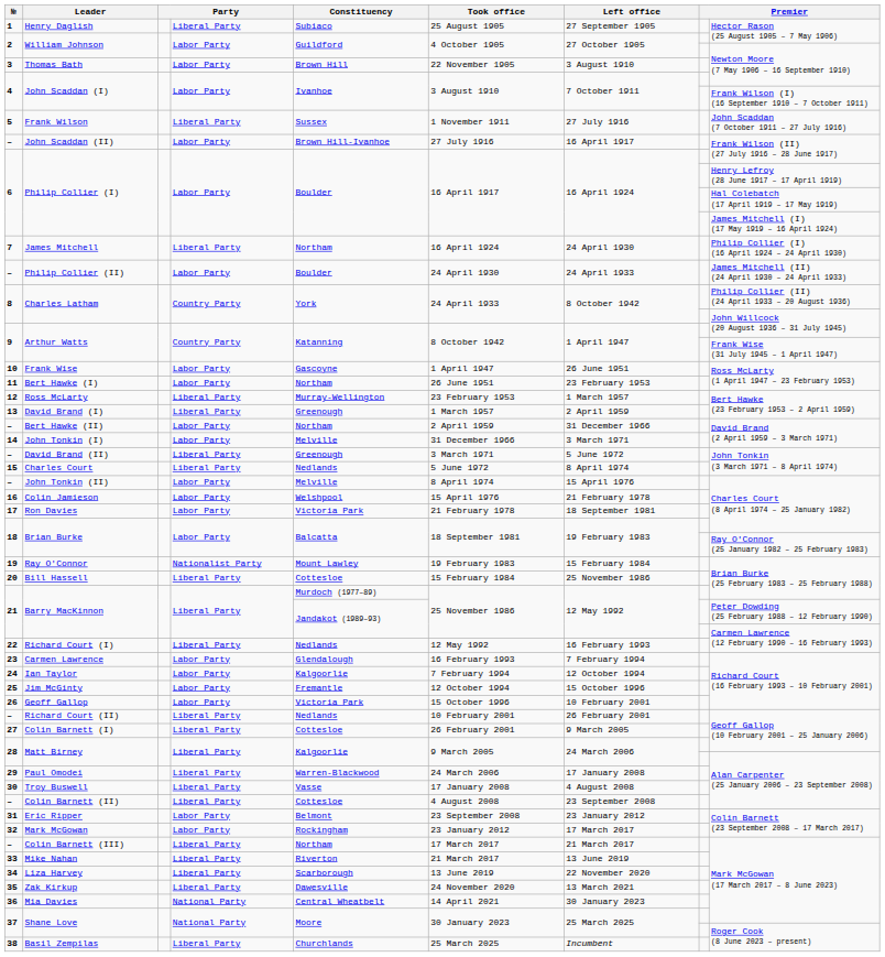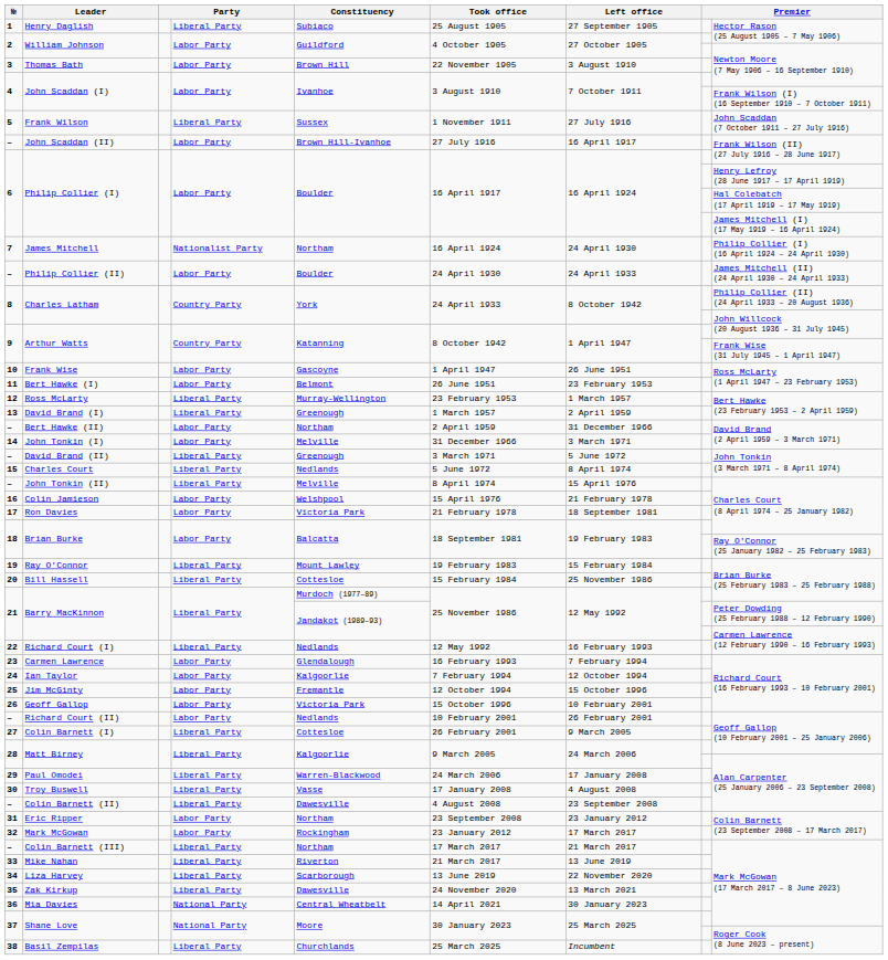James Mitchell | column 4: Liberal Party -> Nationalist Party
Bert Hawke (I) | Constituency: Northam -> Belmont
John Tonkin (II) | column 4: Labor Party -> Liberal Party
Ray O'Connor | column 4: Nationalist Party -> Liberal Party
Richard Court (II) | column 4: Liberal Party -> Labor Party
Colin Barnett (II) | Constituency: Cottesloe -> Dawesville
Eric Ripper | Constituency: Belmont -> Northam
